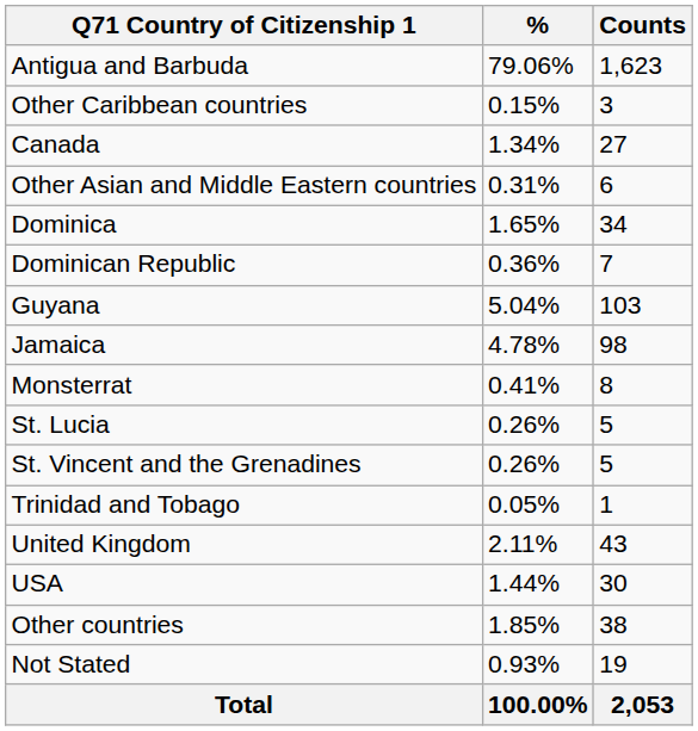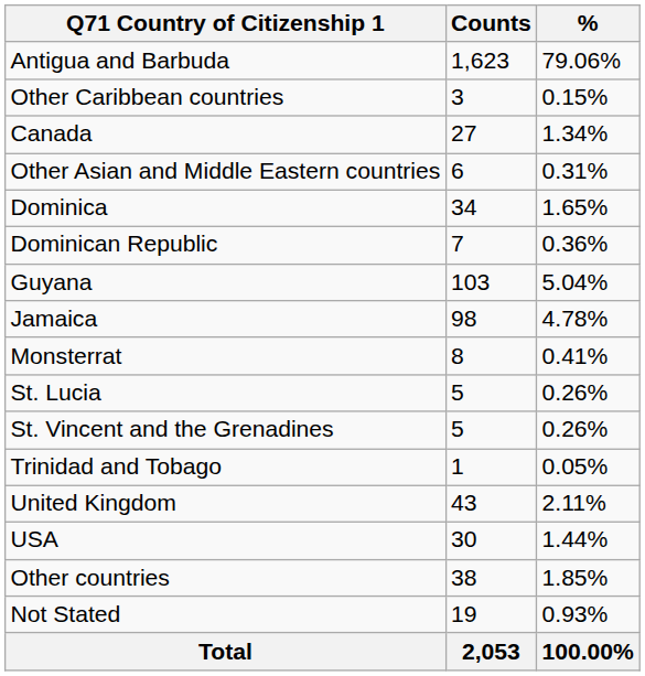columns swapped: Counts <-> %
